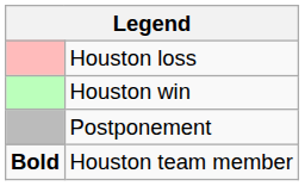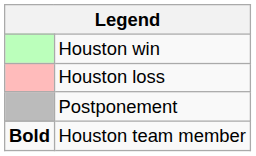rows swapped: Houston win <-> Houston loss
